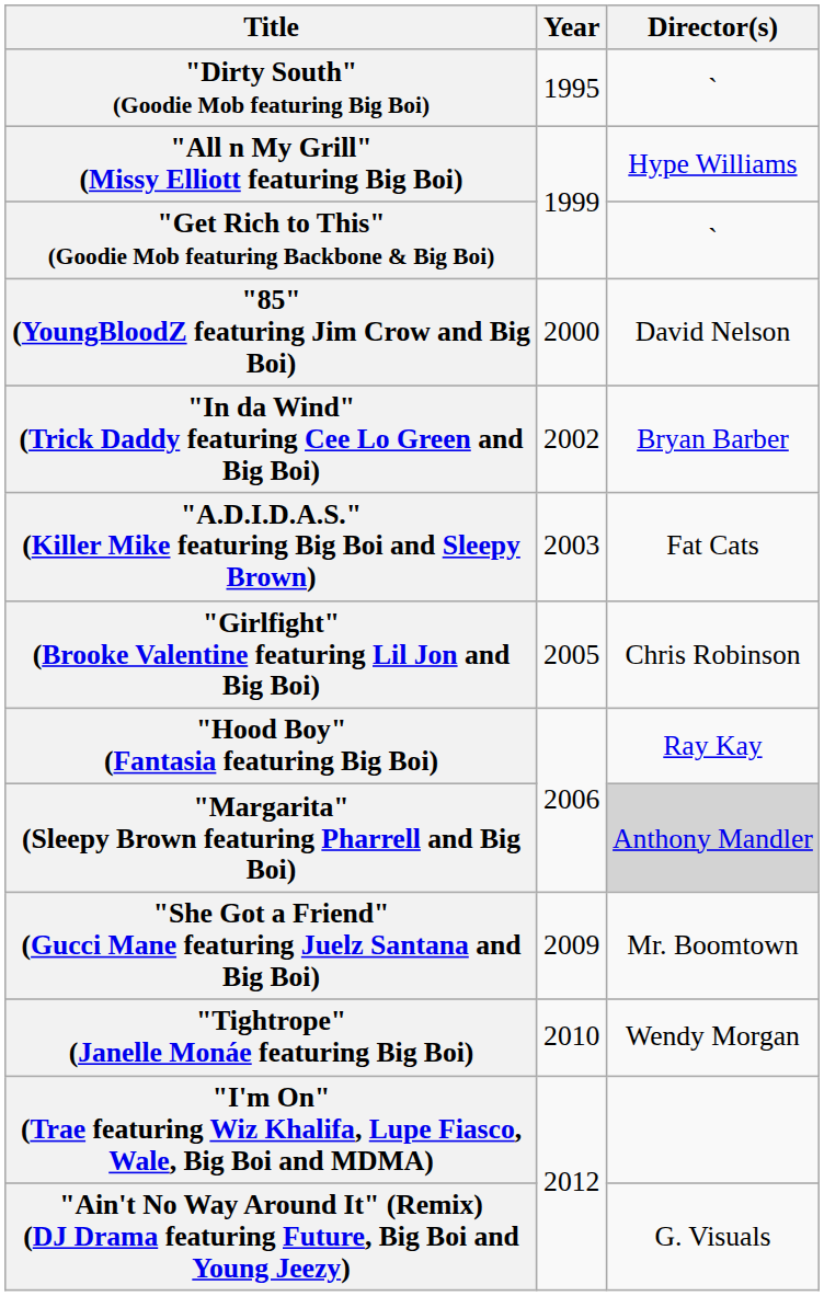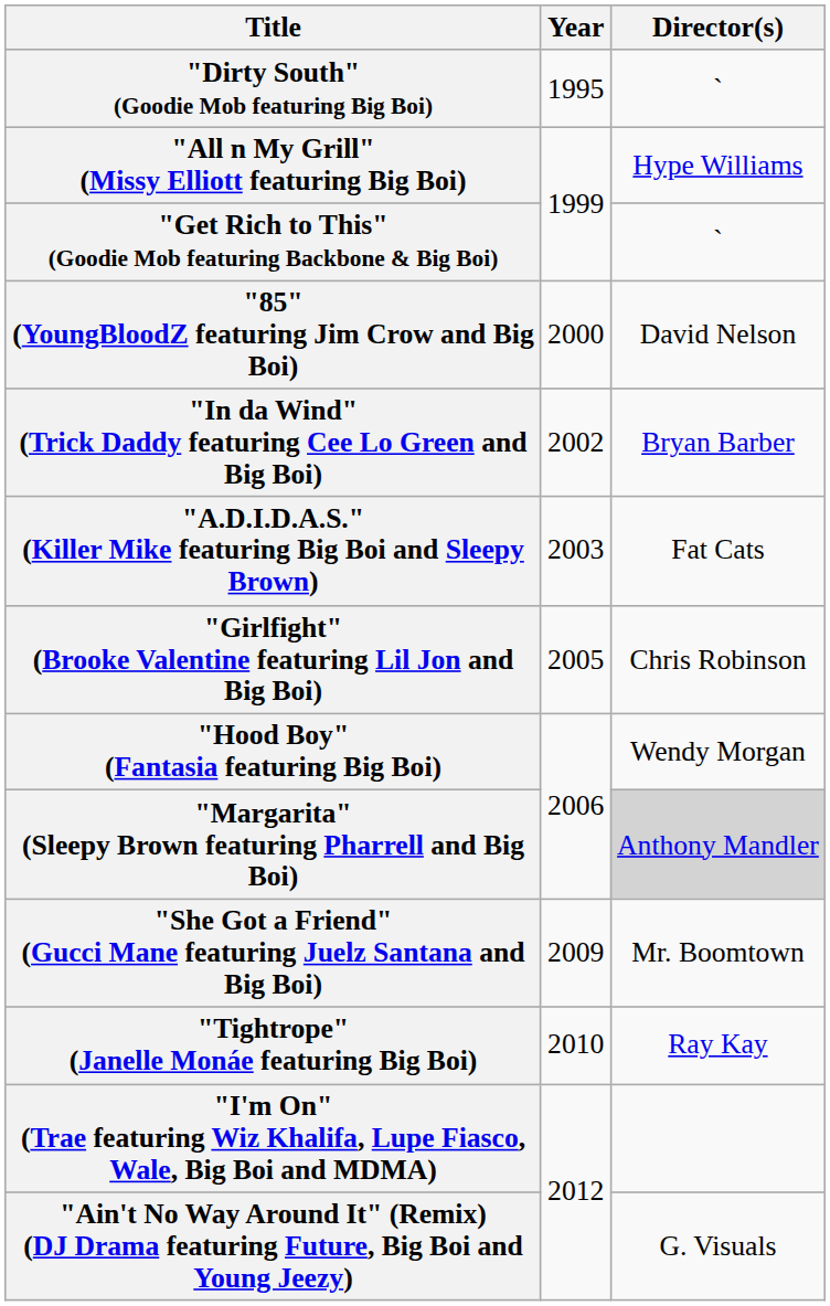"Hood Boy" (Fantasia featuring Big Boi) | Director(s): Ray Kay -> Wendy Morgan
"Tightrope" (Janelle Monáe featuring Big Boi) | Director(s): Wendy Morgan -> Ray Kay
